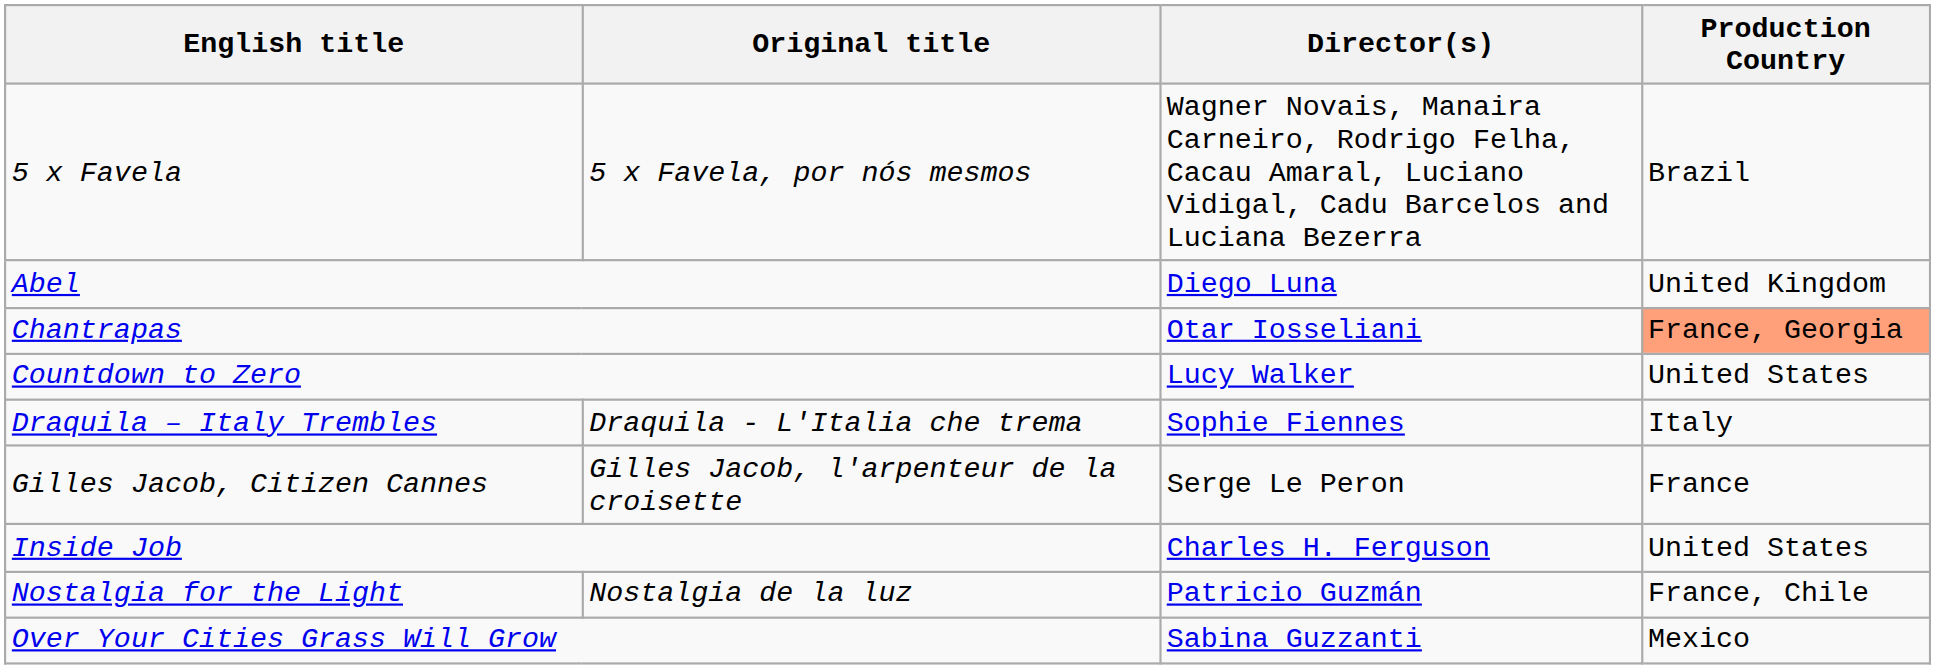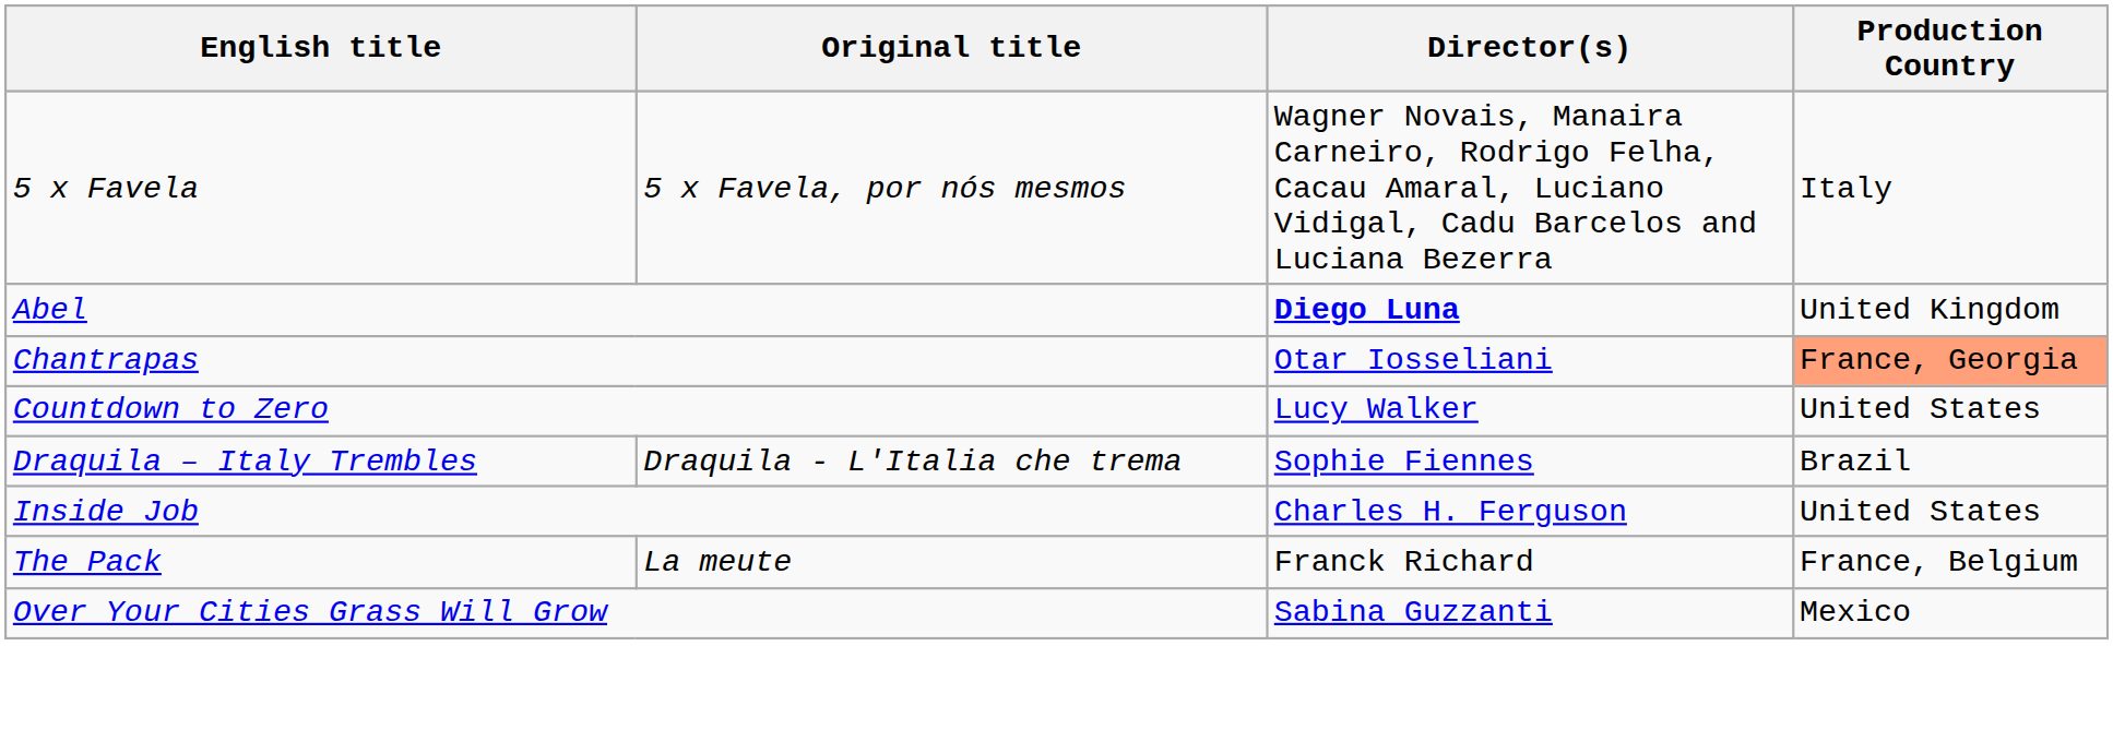5 x Favela | Production Country: Brazil -> Italy
Abel | Director(s): normal -> bold
Draquila – Italy Trembles | Production Country: Italy -> Brazil
- row: Gilles Jacob, Citizen Cannes | Gilles Jacob, l'arpenteur de la croisette | Serge Le Peron | France
+ row: The Pack | La meute | Franck Richard | France, Belgium
- row: Nostalgia for the Light | Nostalgia de la luz | Patricio Guzmán | France, Chile
